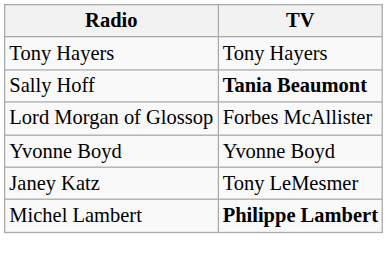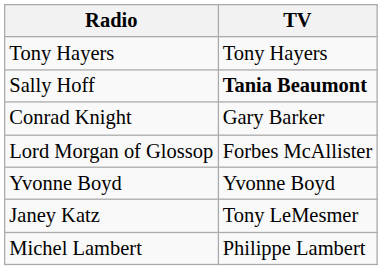+ row: Conrad Knight | Gary Barker
Michel Lambert | TV: bold -> normal
